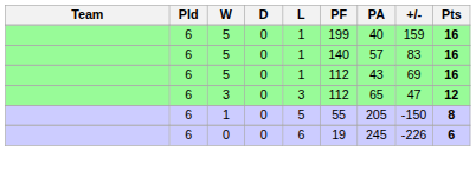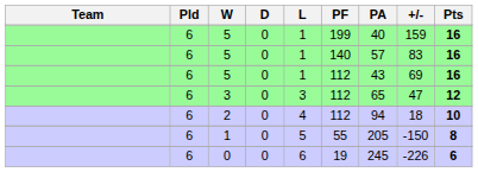+ row: 6 | 2 | 0 | 4 | 112 | 94 | 18 | 10
